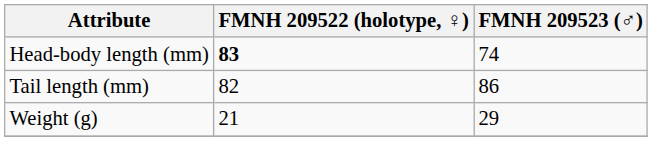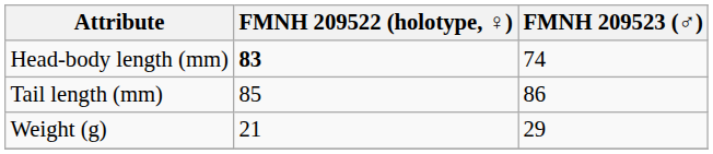Tail length (mm) | FMNH 209522 (holotype, ♀): 82 -> 85
